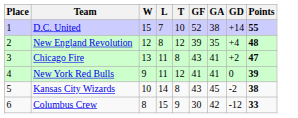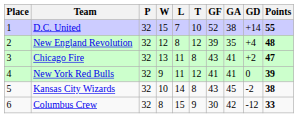+ column: P | 32 | 32 | 32 | 32 | 32 | 32
